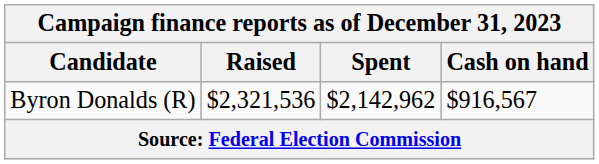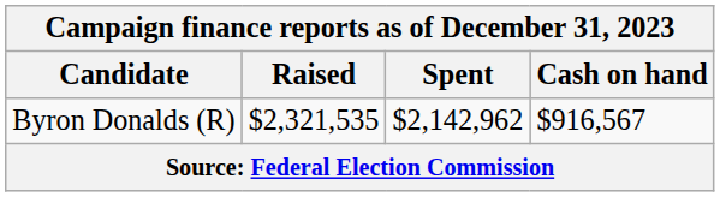Byron Donalds (R) | Raised: $2,321,536 -> $2,321,535
